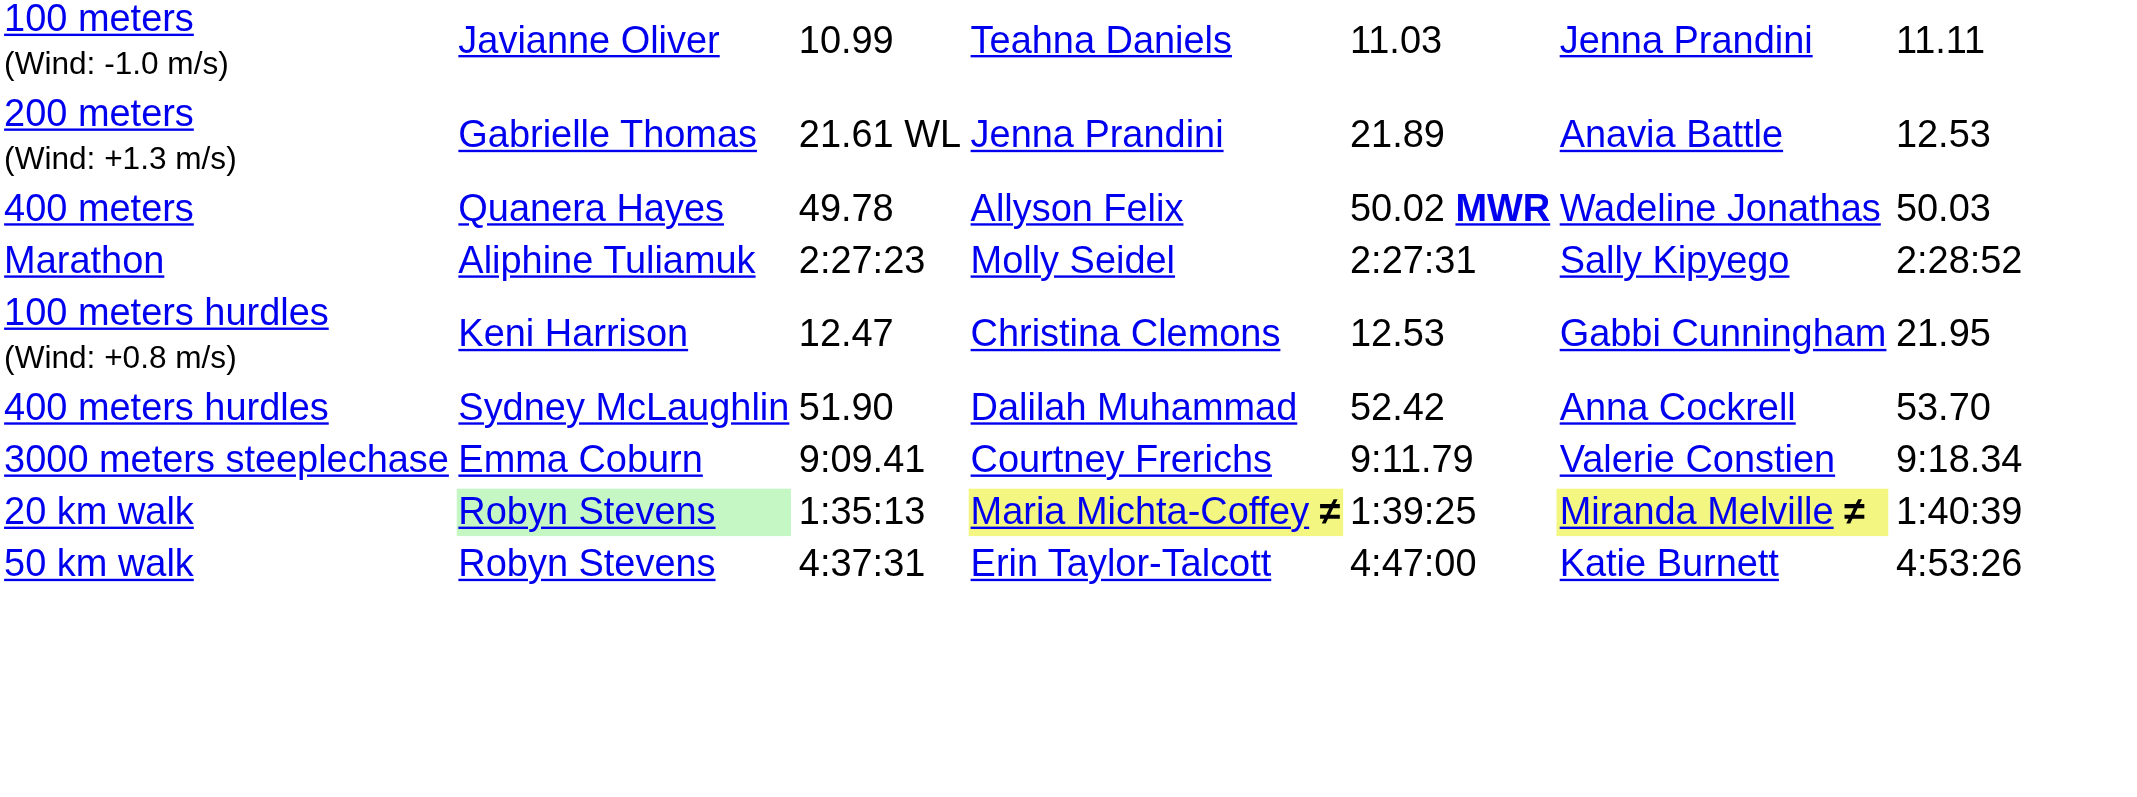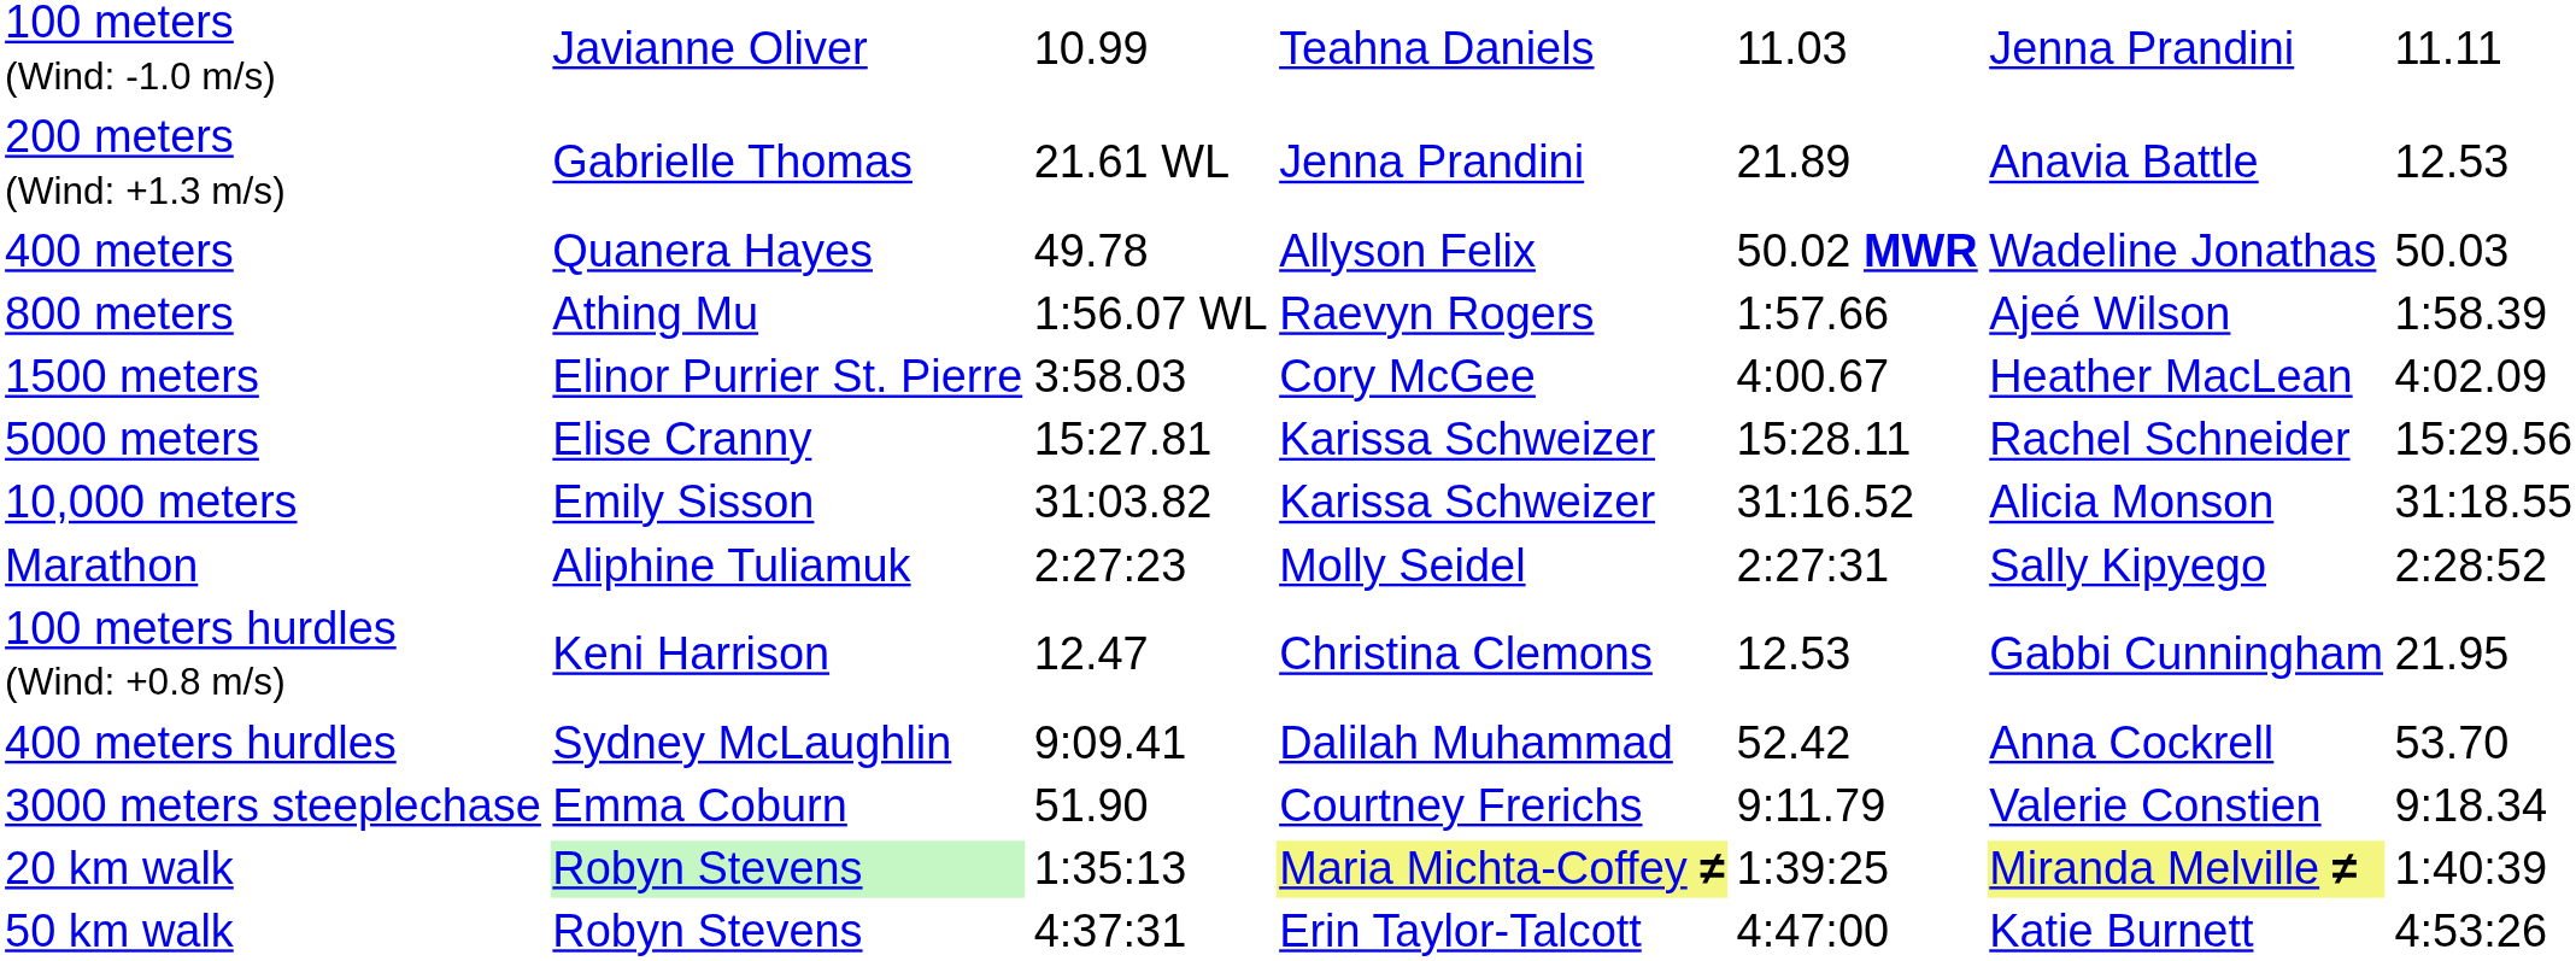+ row: 800 meters | Athing Mu | 1:56.07 WL | Raevyn Rogers | 1:57.66 | Ajeé Wilson | 1:58.39
+ row: 1500 meters | Elinor Purrier St. Pierre | 3:58.03 | Cory McGee | 4:00.67 | Heather MacLean | 4:02.09
+ row: 5000 meters | Elise Cranny | 15:27.81 | Karissa Schweizer | 15:28.11 | Rachel Schneider | 15:29.56
+ row: 10,000 meters | Emily Sisson | 31:03.82 | Karissa Schweizer | 31:16.52 | Alicia Monson | 31:18.55
400 meters hurdles | column 3: 51.90 -> 9:09.41
3000 meters steeplechase | column 3: 9:09.41 -> 51.90
